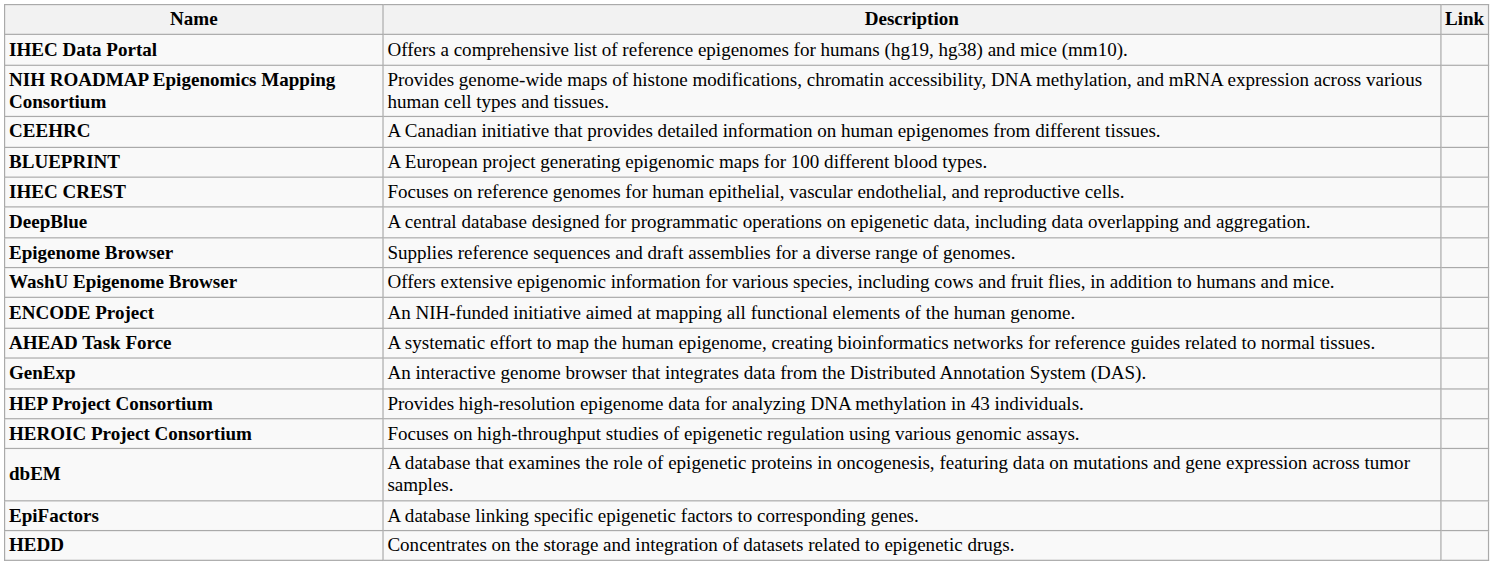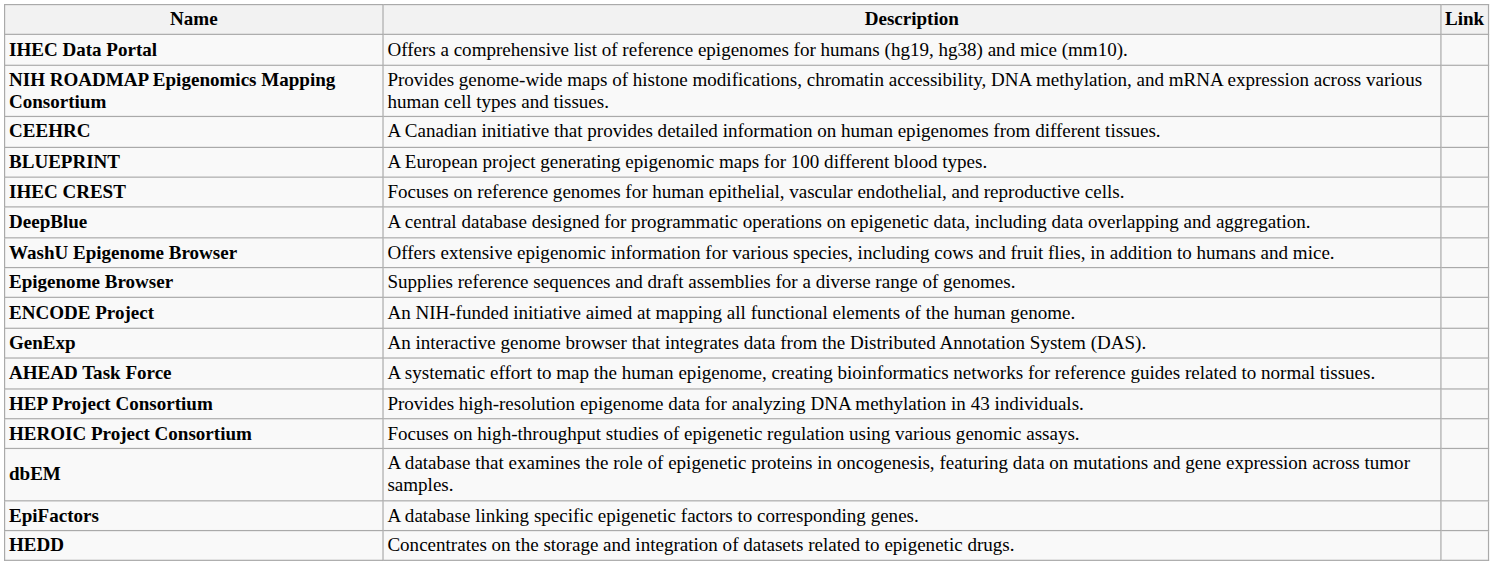rows swapped: Epigenome Browser <-> WashU Epigenome Browser
rows swapped: GenExp <-> AHEAD Task Force
